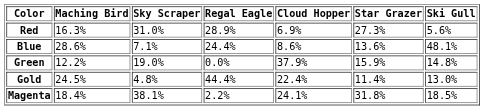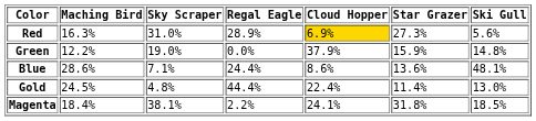Red | Cloud Hopper: no background -> gold background
rows swapped: Blue <-> Green
